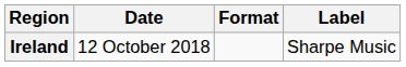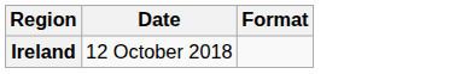- column: Label | Sharpe Music
